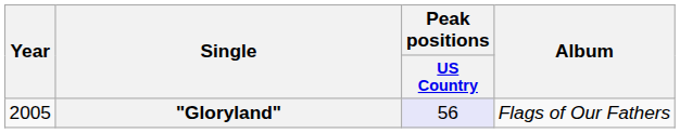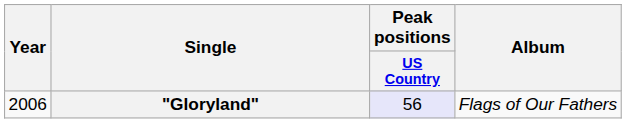"Gloryland" | Year: 2005 -> 2006
